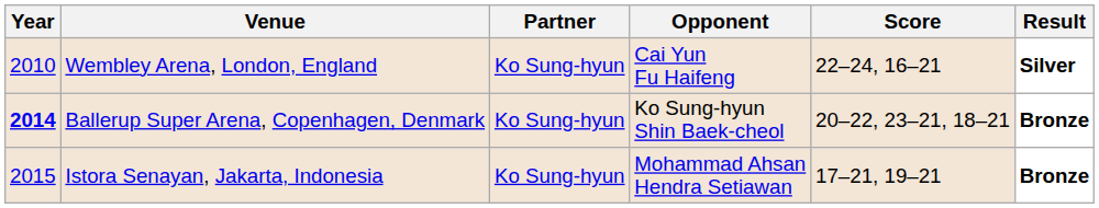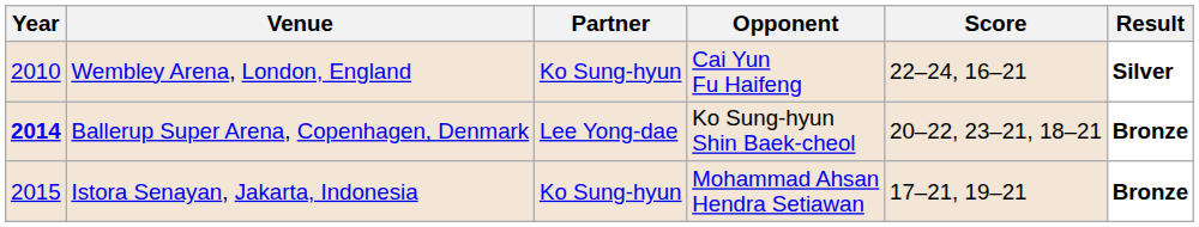Ballerup Super Arena, Copenhagen, Denmark | Partner: Ko Sung-hyun -> Lee Yong-dae
